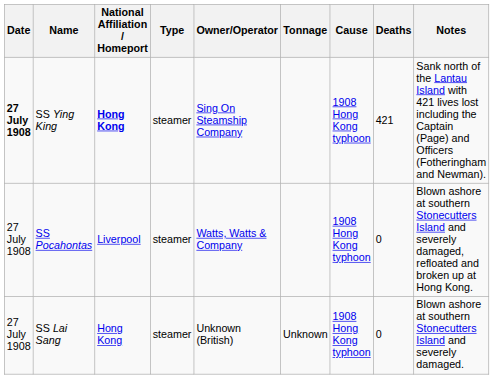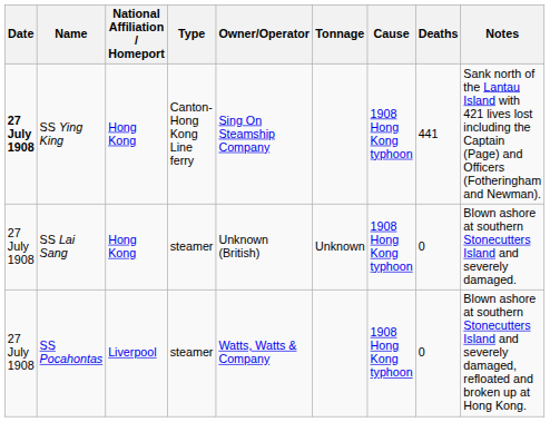SS Ying King | National Affiliation / Homeport: bold -> normal
SS Ying King | Type: steamer -> Canton-Hong Kong Line ferry
SS Ying King | Deaths: 421 -> 441
rows swapped: SS Pocahontas <-> SS Lai Sang
